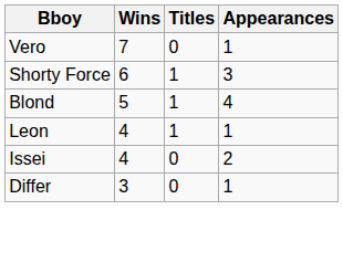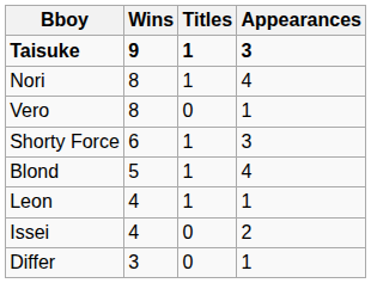+ row: Taisuke | 9 | 1 | 3
+ row: Nori | 8 | 1 | 4
Vero | Wins: 7 -> 8
